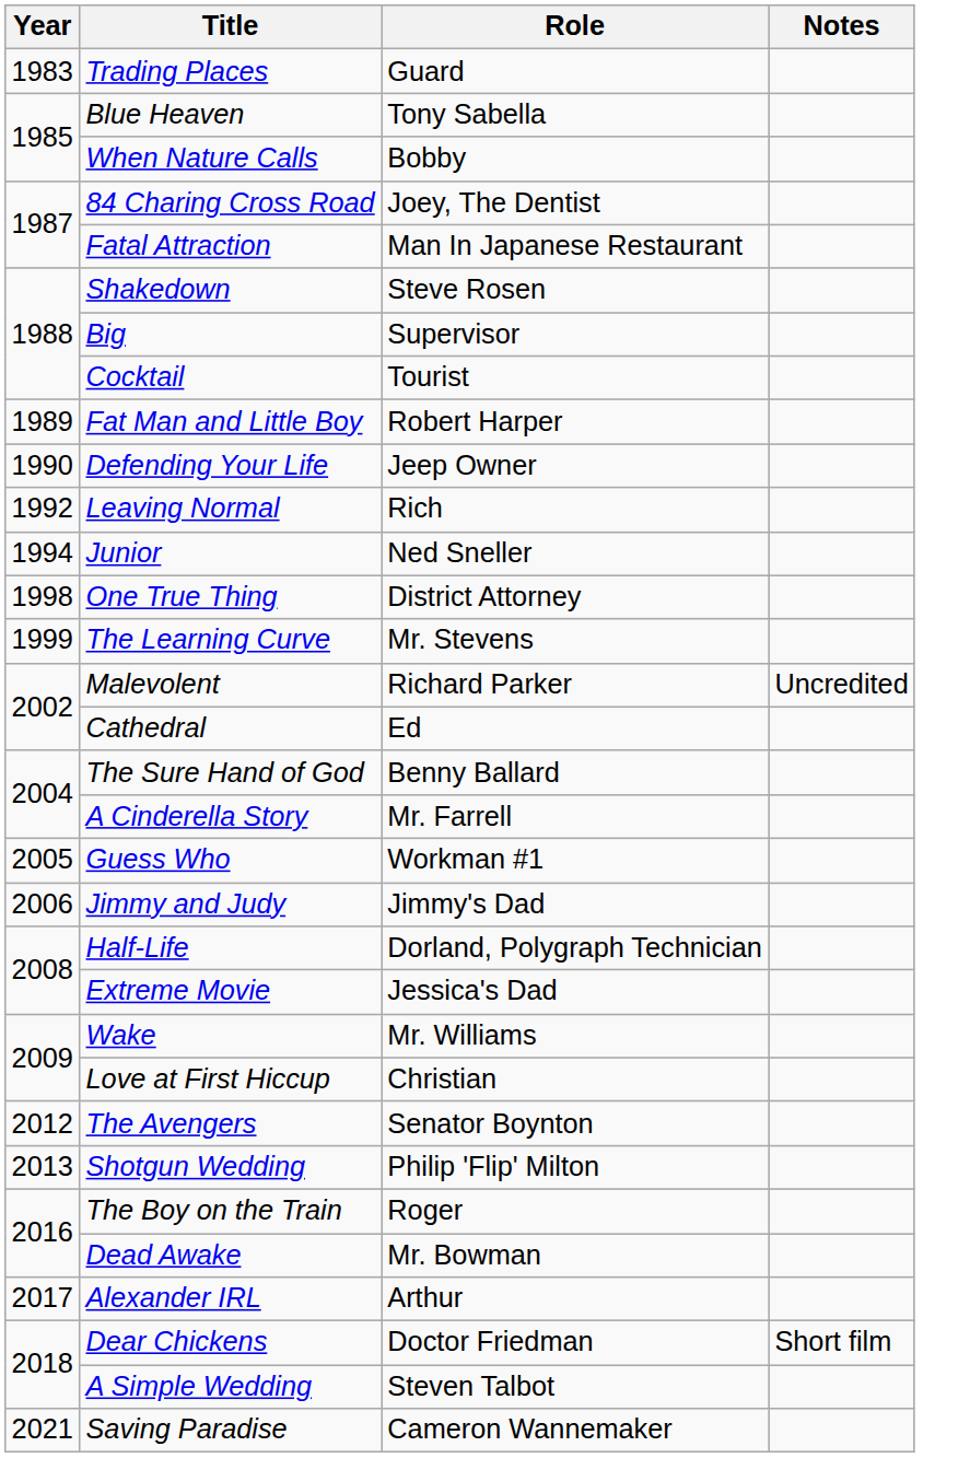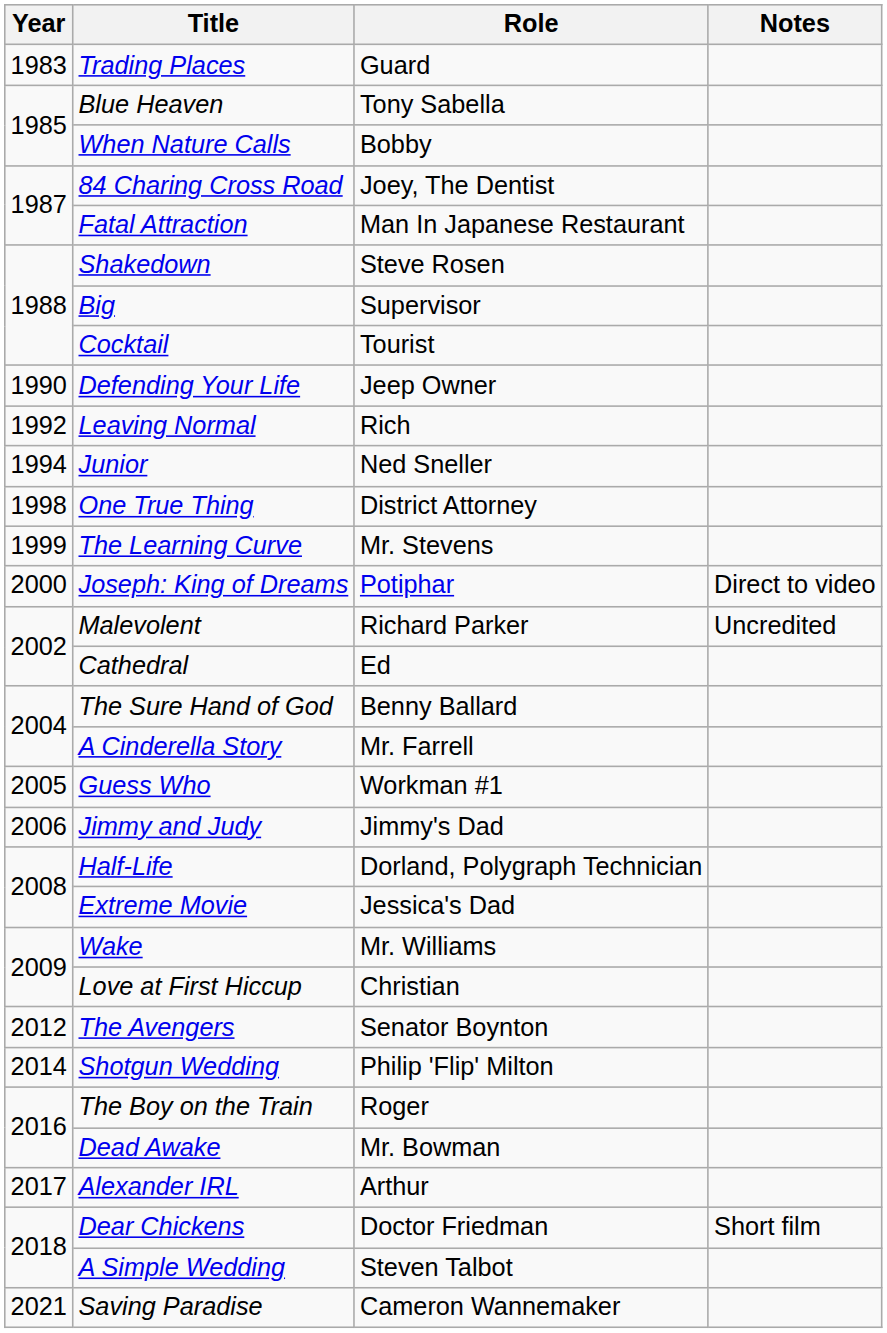- row: 1989 | Fat Man and Little Boy | Robert Harper
+ row: 2000 | Joseph: King of Dreams | Potiphar | Direct to video
Shotgun Wedding | Year: 2013 -> 2014
